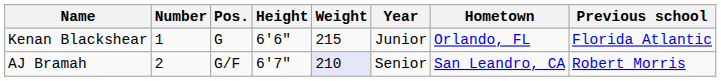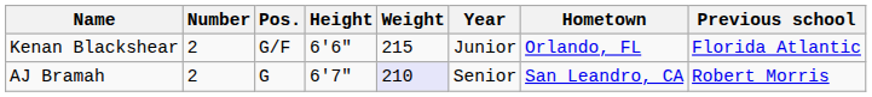Kenan Blackshear | Number: 1 -> 2
Kenan Blackshear | Pos.: G -> G/F
AJ Bramah | Pos.: G/F -> G
